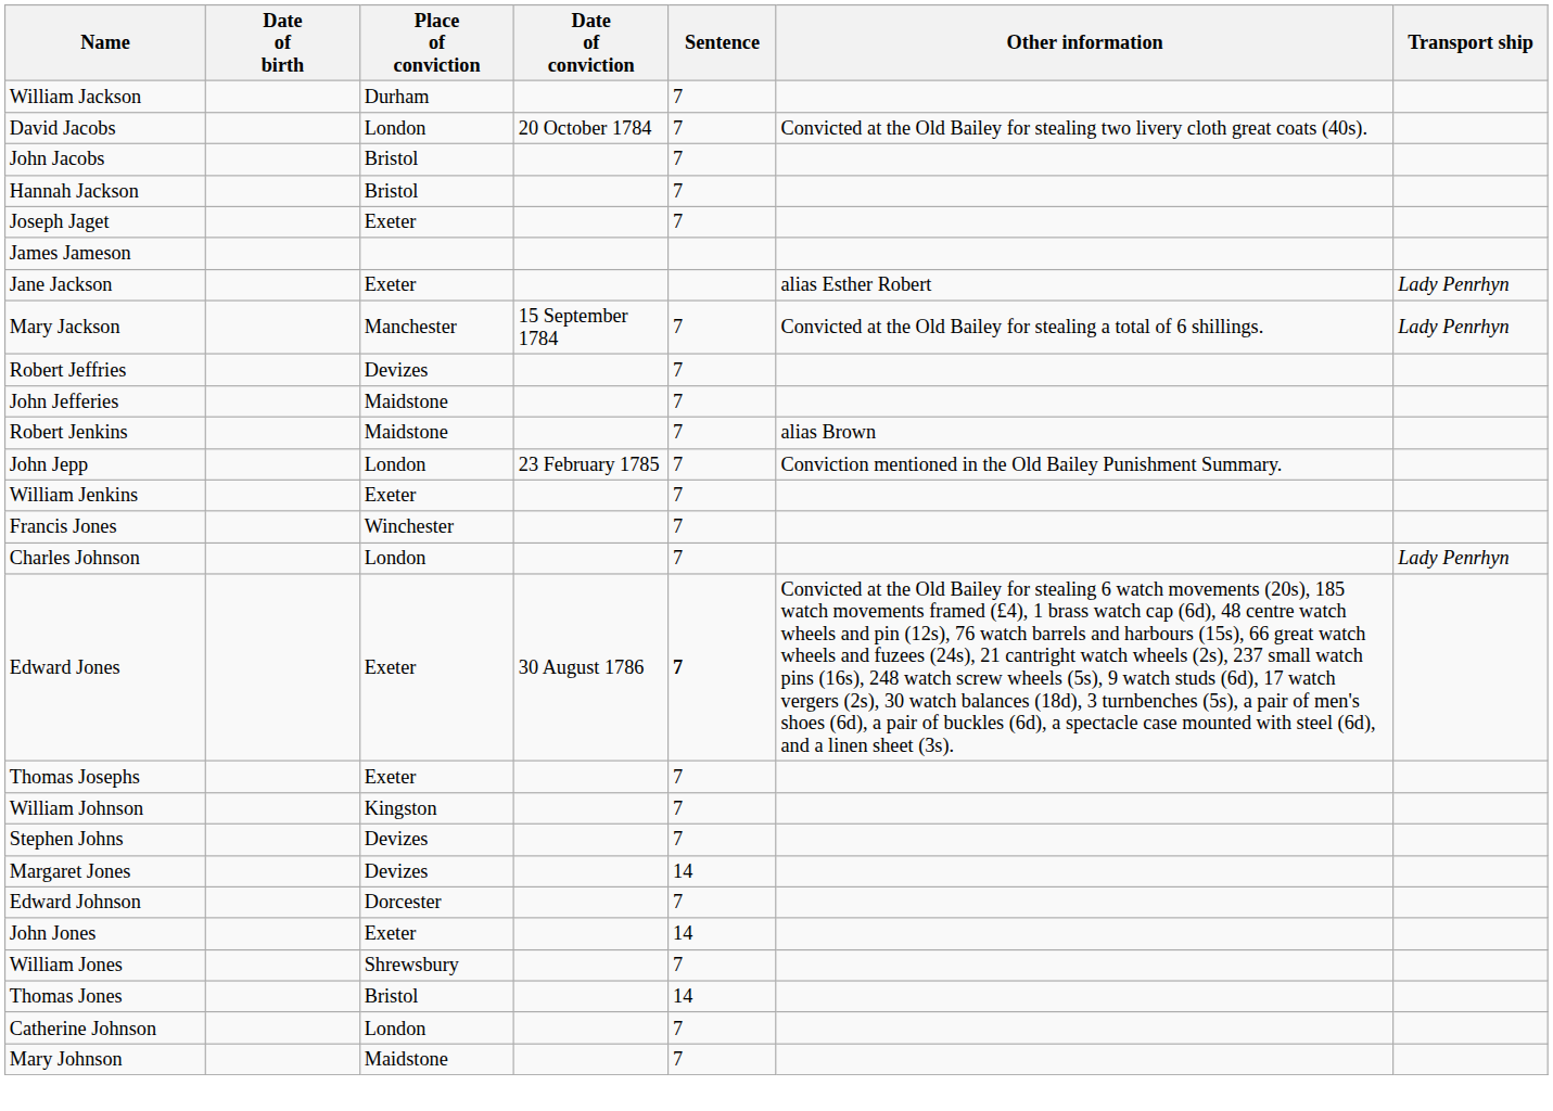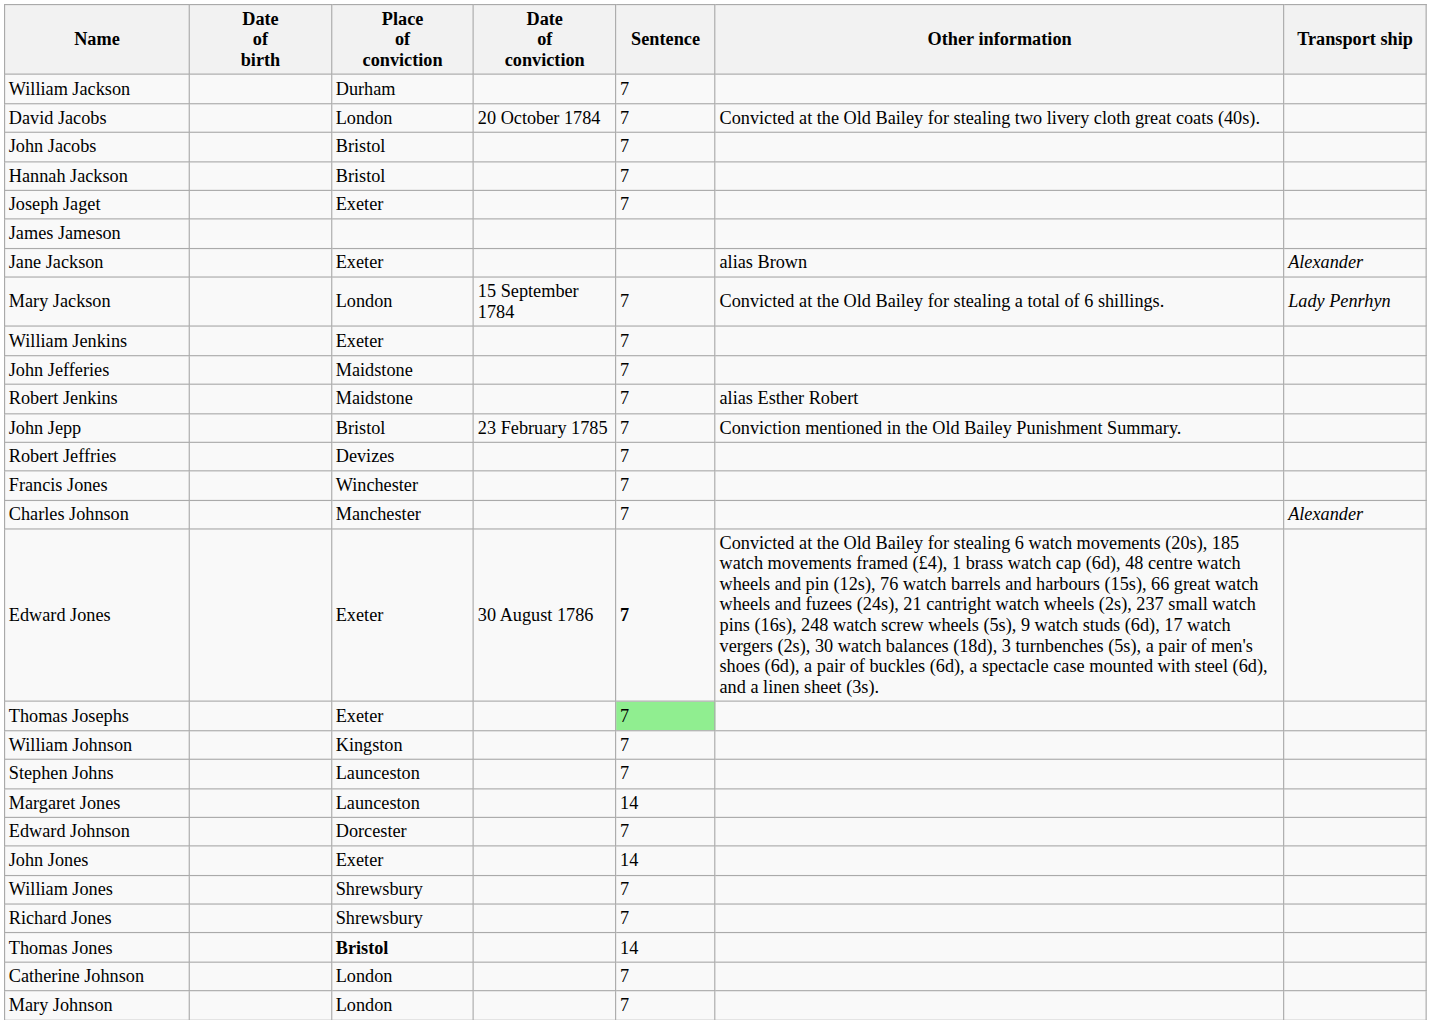Jane Jackson | Other information: alias Esther Robert -> alias Brown
Jane Jackson | Transport ship: Lady Penrhyn -> Alexander
Mary Jackson | Place of conviction: Manchester -> London
rows swapped: Robert Jeffries <-> William Jenkins
Robert Jenkins | Other information: alias Brown -> alias Esther Robert
John Jepp | Place of conviction: London -> Bristol
Charles Johnson | Place of conviction: London -> Manchester
Charles Johnson | Transport ship: Lady Penrhyn -> Alexander
Thomas Josephs | Sentence: no background -> lightgreen background
Stephen Johns | Place of conviction: Devizes -> Launceston
Margaret Jones | Place of conviction: Devizes -> Launceston
+ row: Richard Jones | Shrewsbury | 7
Thomas Jones | Place of conviction: normal -> bold
Mary Johnson | Place of conviction: Maidstone -> London
